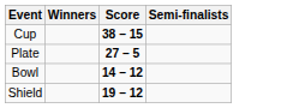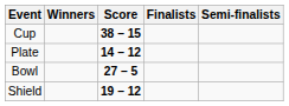+ column: Finalists
Plate | Score: 27 – 5 -> 14 – 12
Bowl | Score: 14 – 12 -> 27 – 5
